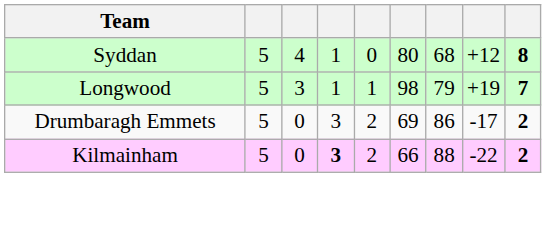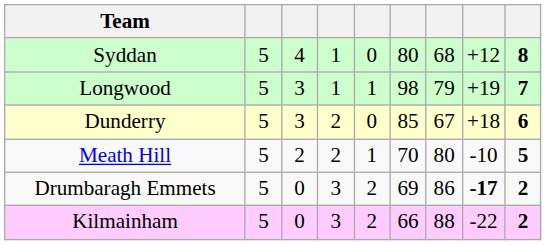+ row: Dunderry | 5 | 3 | 2 | 0 | 85 | 67 | +18 | 6
+ row: Meath Hill | 5 | 2 | 2 | 1 | 70 | 80 | -10 | 5
Drumbaragh Emmets | column 8: normal -> bold
Kilmainham | column 4: bold -> normal
